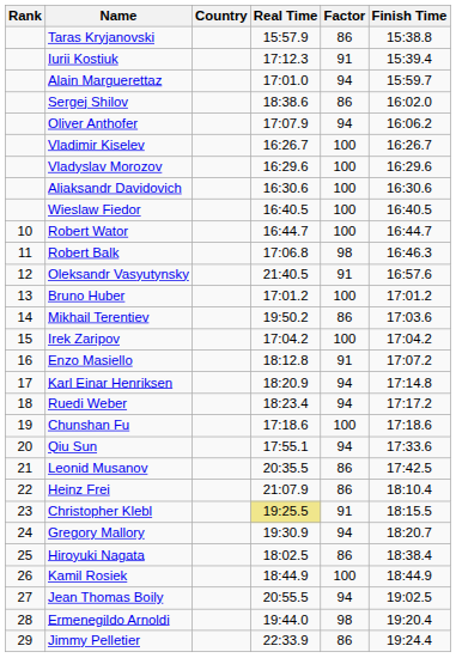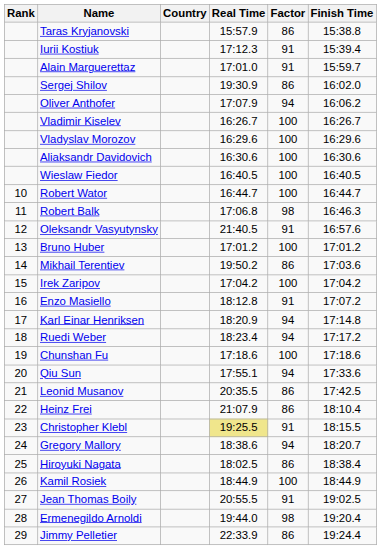Alain Marguerettaz | Factor: 94 -> 91
Sergej Shilov | Real Time: 18:38.6 -> 19:30.9
Gregory Mallory | Real Time: 19:30.9 -> 18:38.6
Jean Thomas Boily | Factor: 94 -> 91
